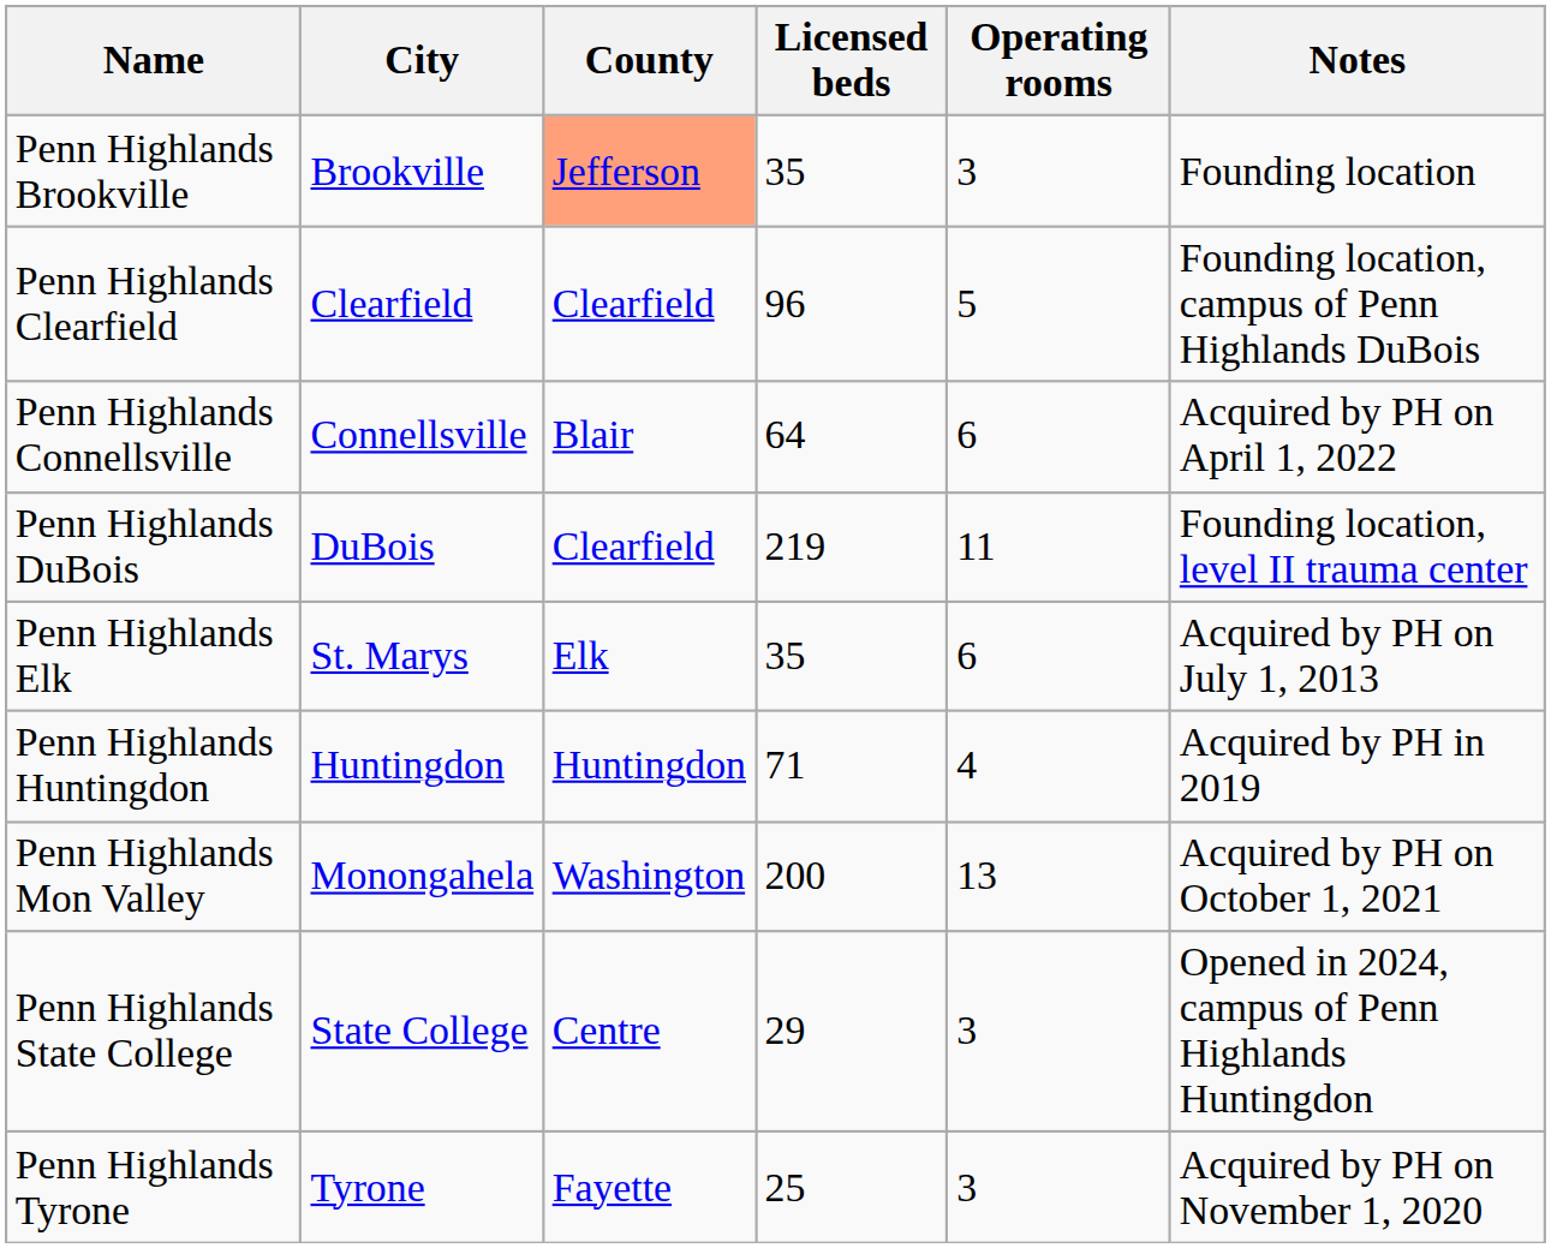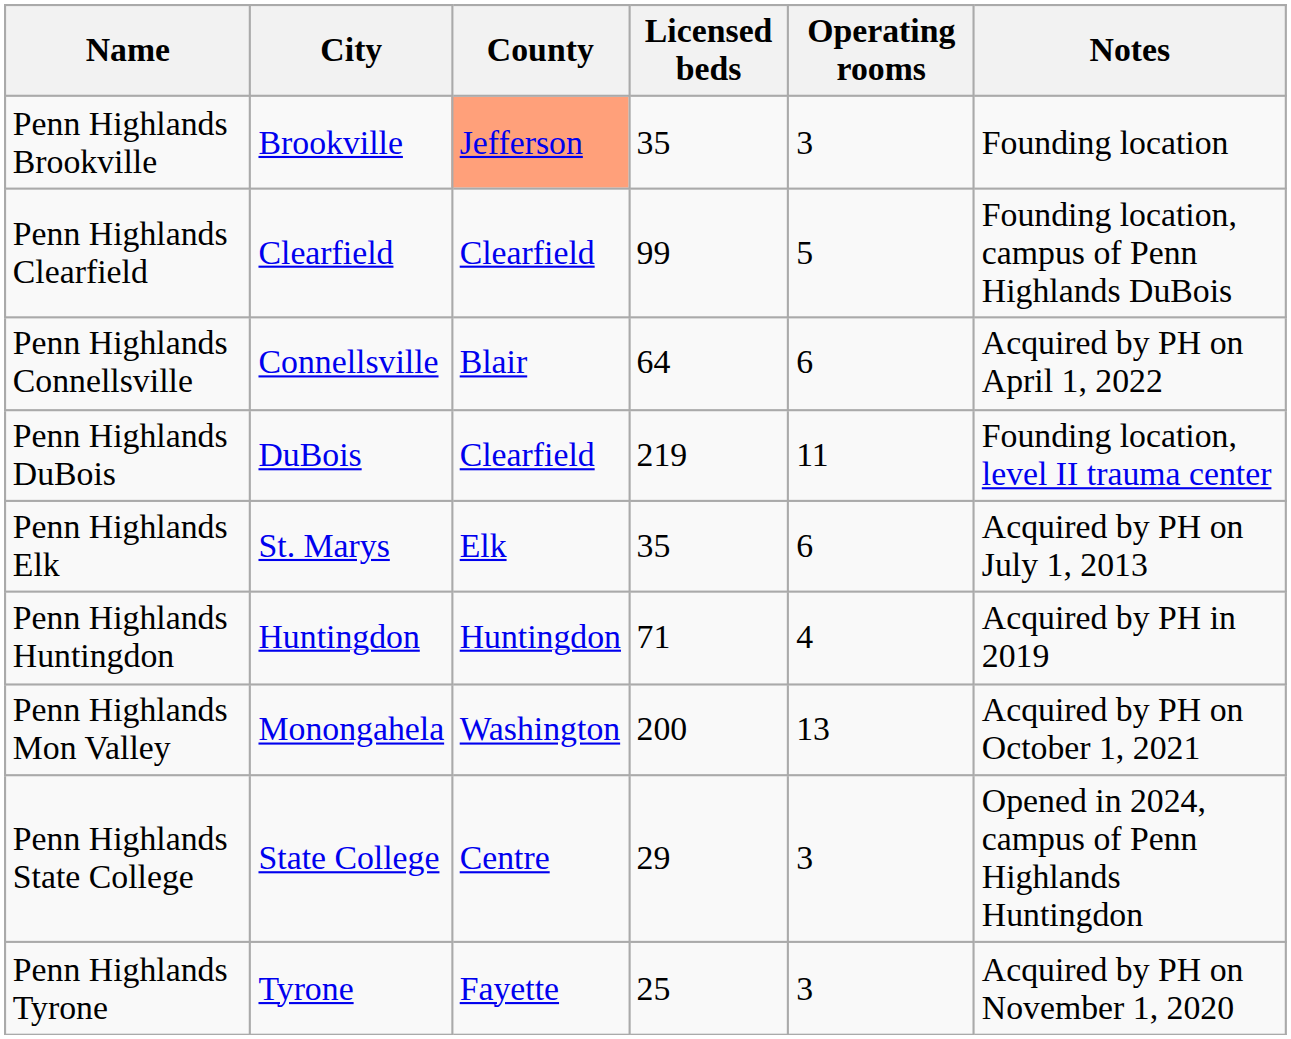Penn Highlands Clearfield | Licensed beds: 96 -> 99
